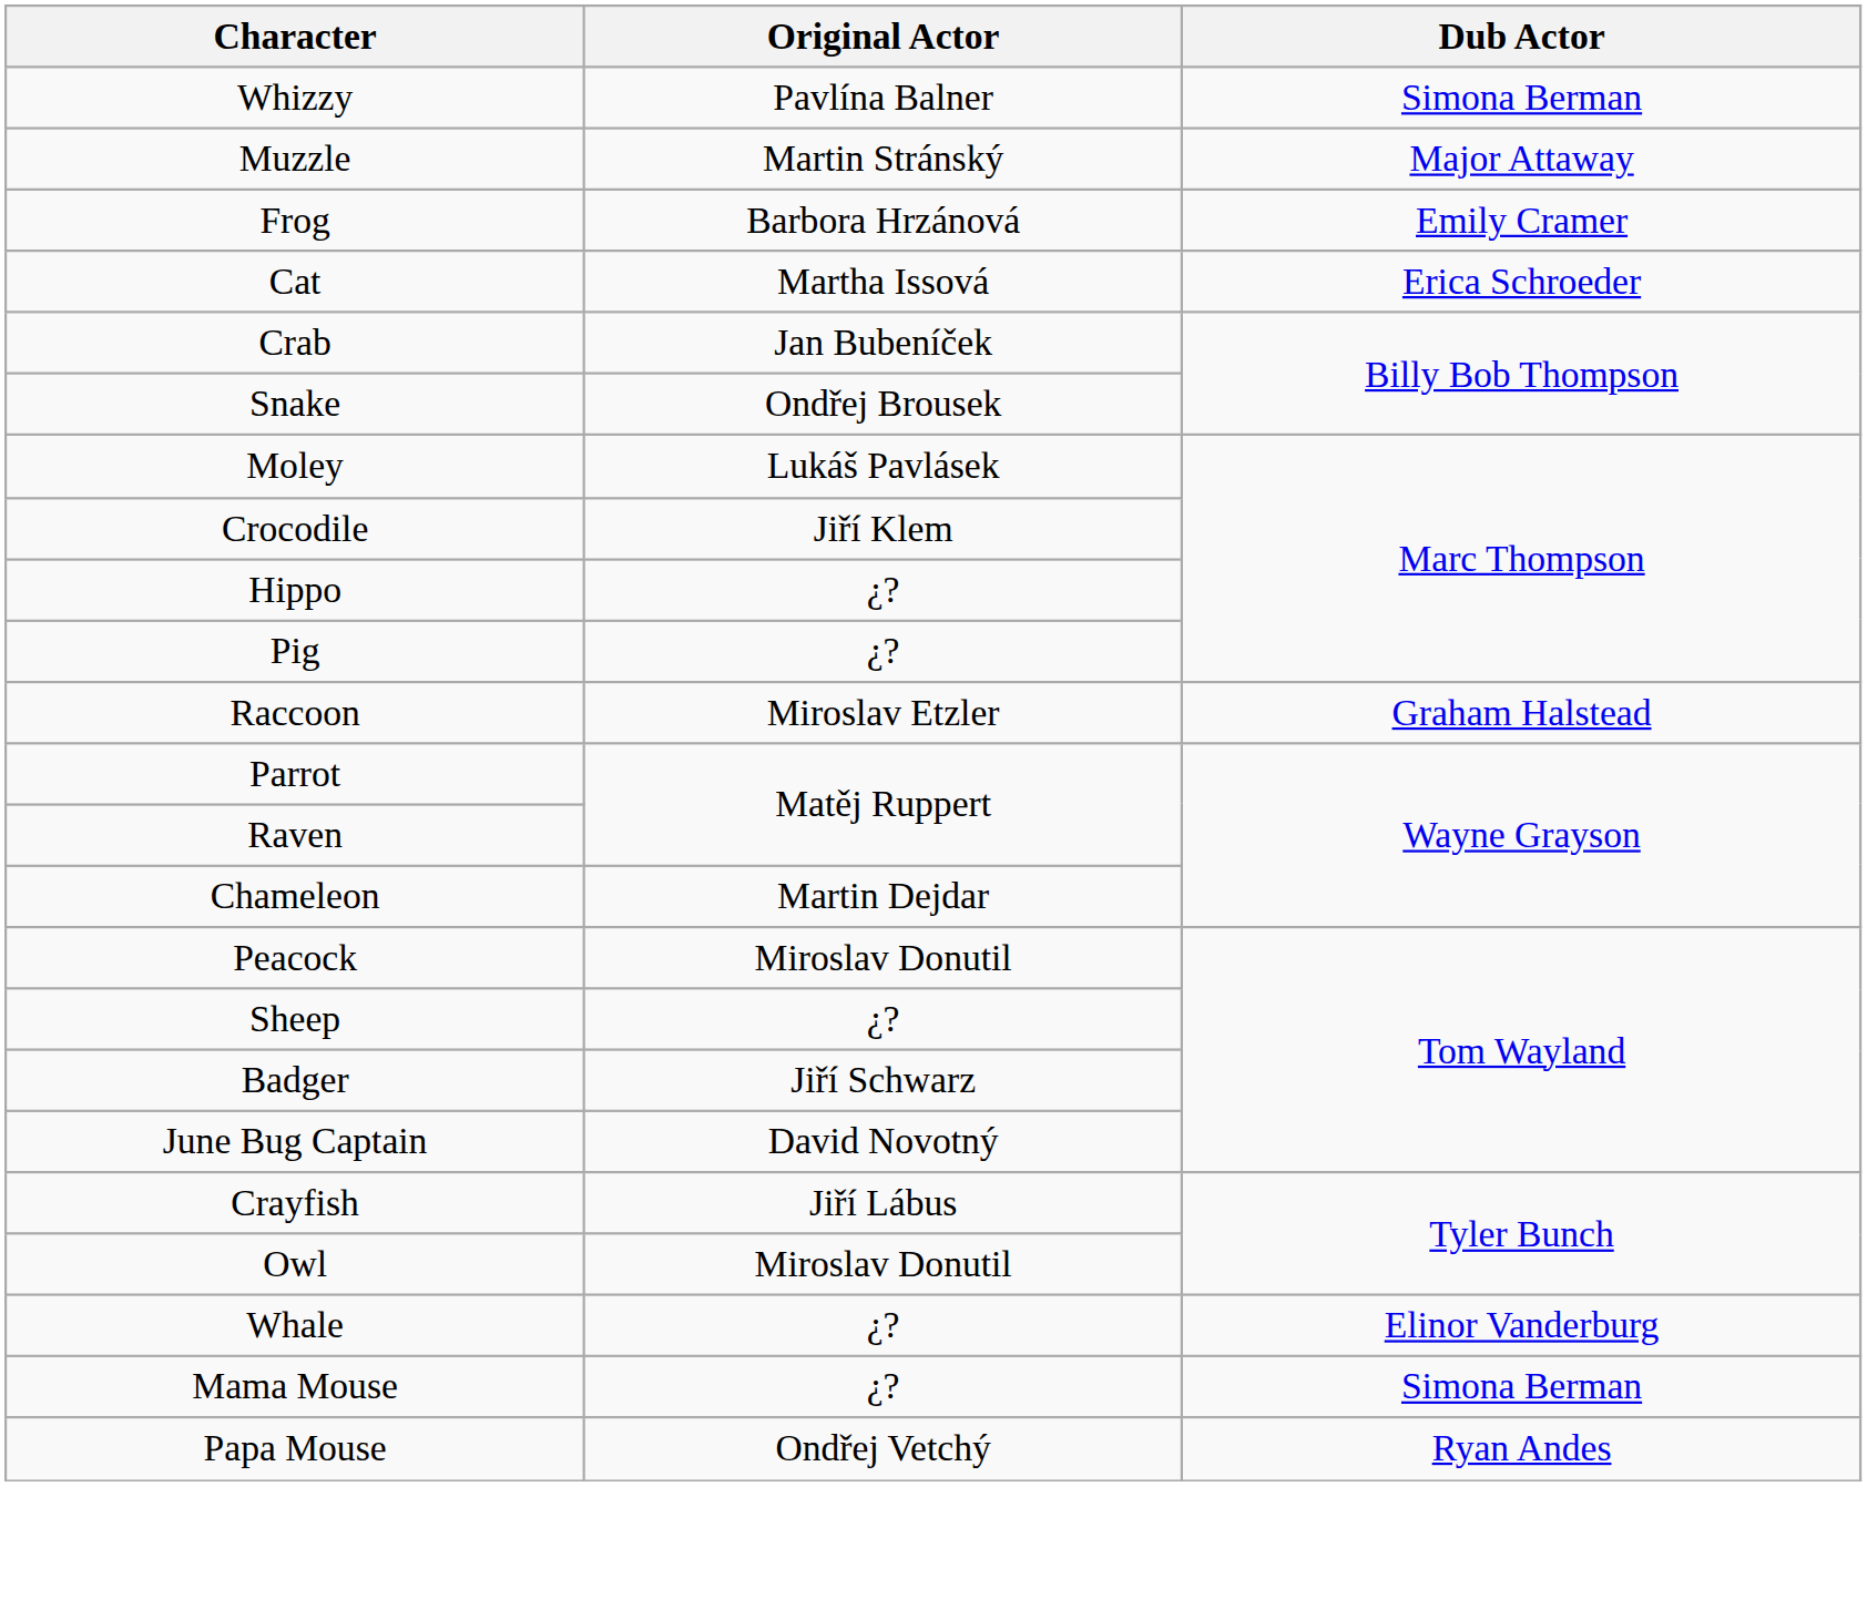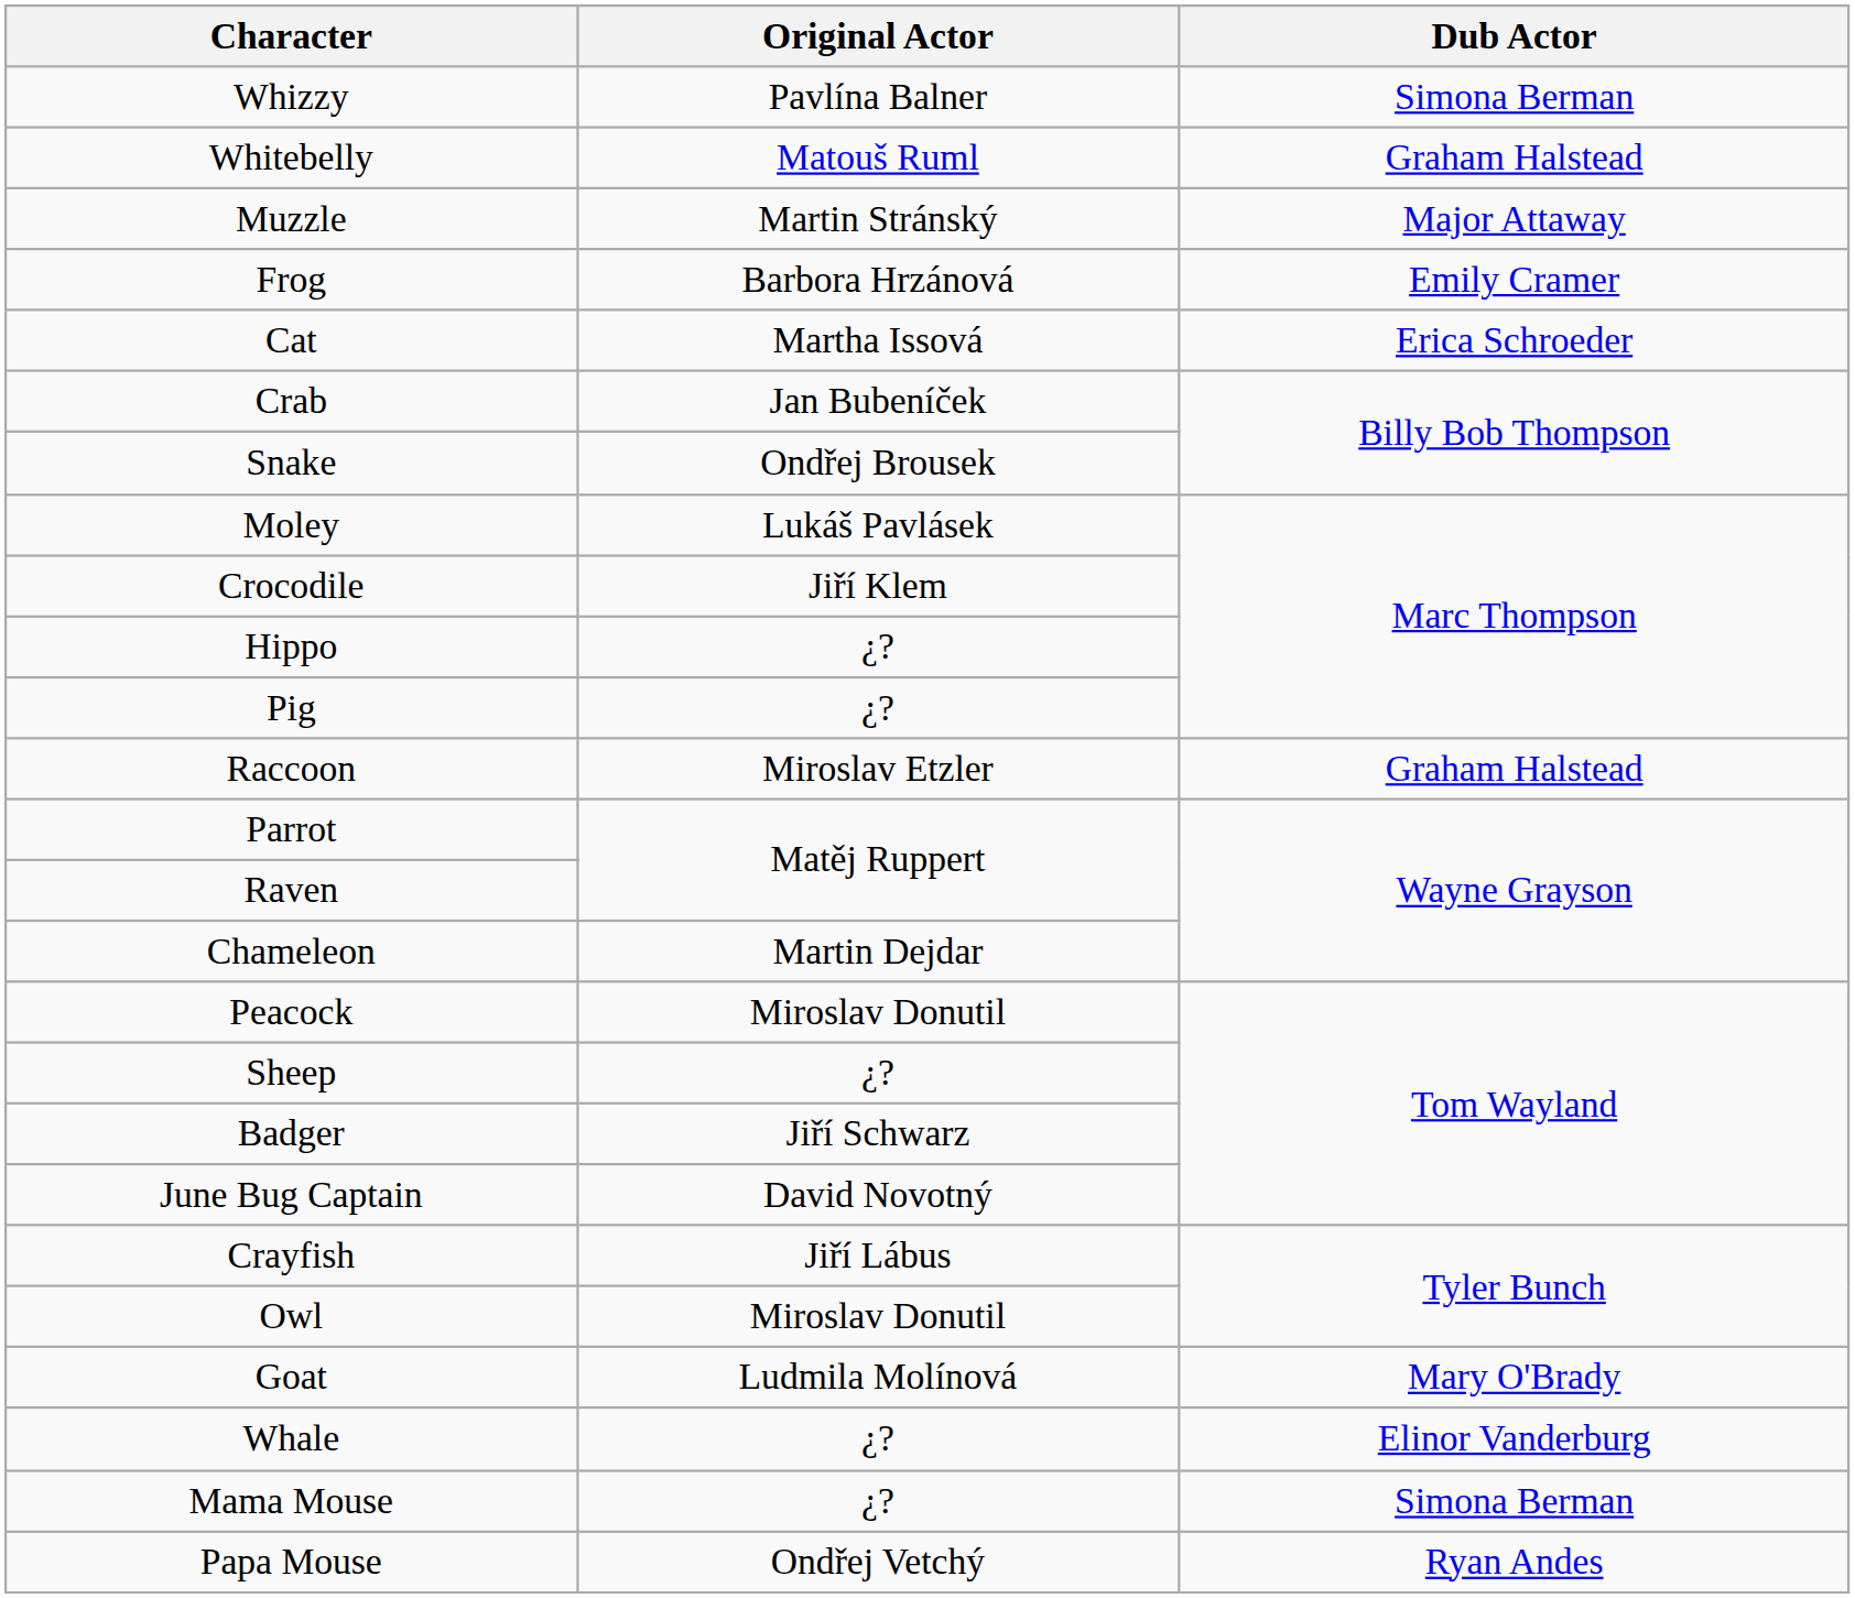+ row: Whitebelly | Matouš Ruml | Graham Halstead
+ row: Goat | Ludmila Molínová | Mary O'Brady
